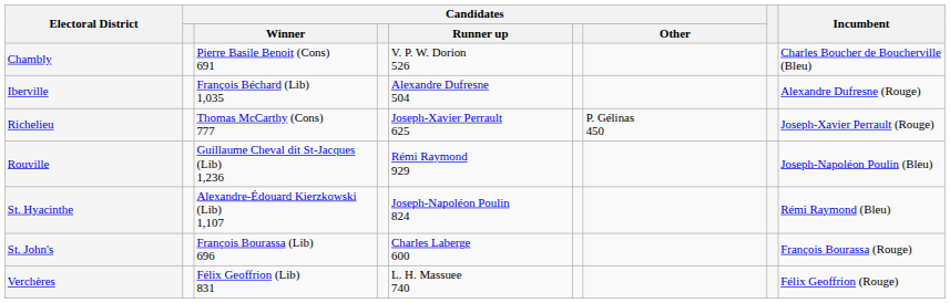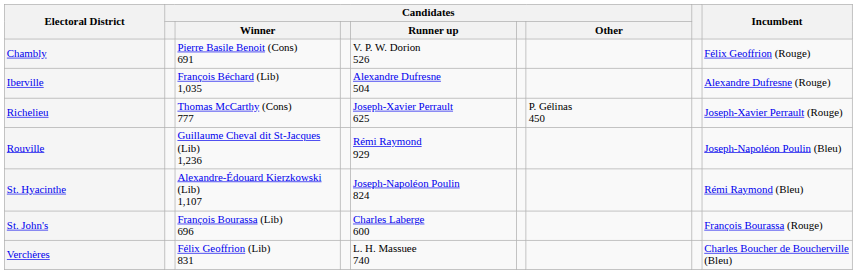Chambly | Incumbent: Charles Boucher de Boucherville (Bleu) -> Félix Geoffrion (Rouge)
Verchères | Incumbent: Félix Geoffrion (Rouge) -> Charles Boucher de Boucherville (Bleu)
